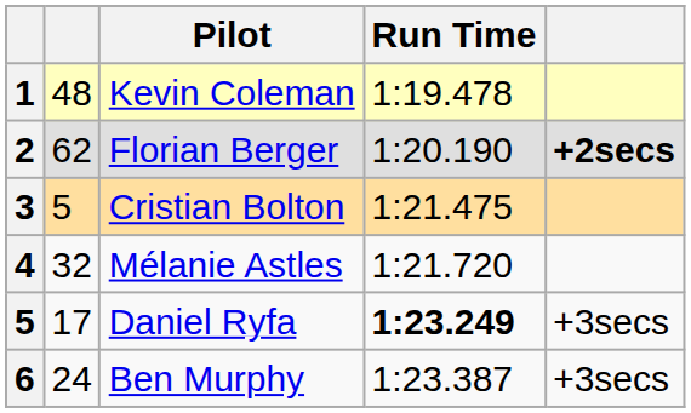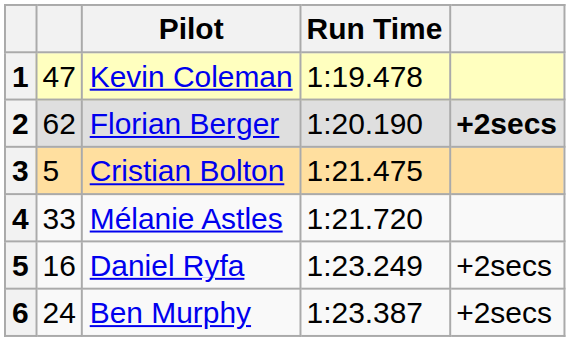Kevin Coleman | column 2: 48 -> 47
Mélanie Astles | column 2: 32 -> 33
Daniel Ryfa | column 2: 17 -> 16
Daniel Ryfa | Run Time: bold -> normal
Daniel Ryfa | column 5: +3secs -> +2secs
Ben Murphy | column 5: +3secs -> +2secs
